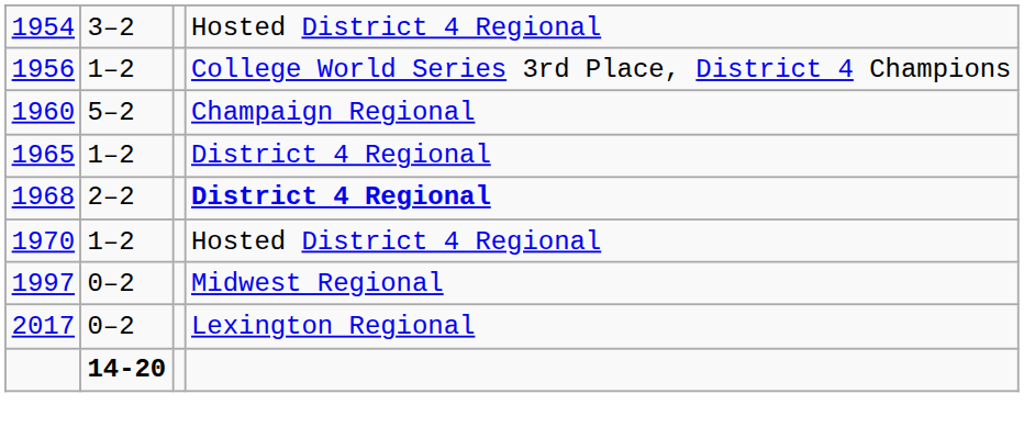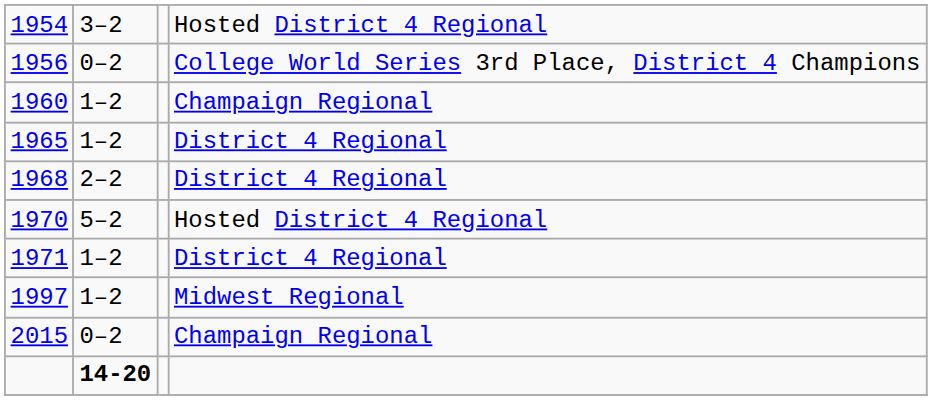1956 | column 2: 1–2 -> 0–2
1960 | column 2: 5–2 -> 1–2
1968 | column 4: bold -> normal
1970 | column 2: 1–2 -> 5–2
+ row: 1971 | 1–2 | District 4 Regional
1997 | column 2: 0–2 -> 1–2
+ row: 2015 | 0–2 | Champaign Regional
- row: 2017 | 0–2 | Lexington Regional
